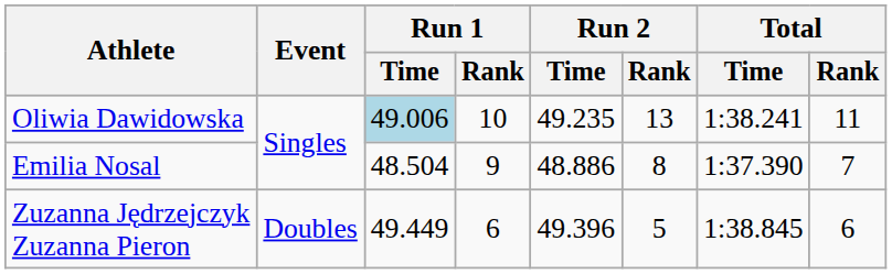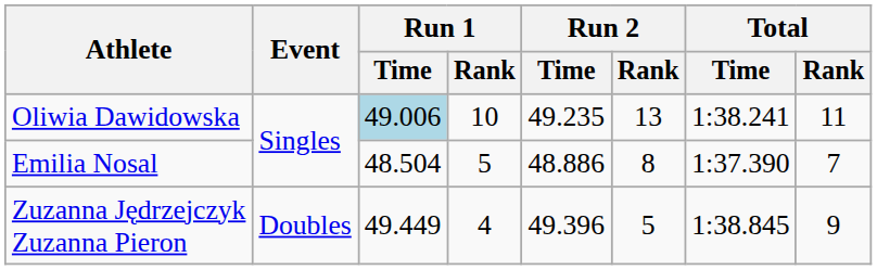Emilia Nosal | Run 1 / Rank: 9 -> 5
Zuzanna Jędrzejczyk Zuzanna Pieron | Run 1 / Rank: 6 -> 4
Zuzanna Jędrzejczyk Zuzanna Pieron | Total / Rank: 6 -> 9
